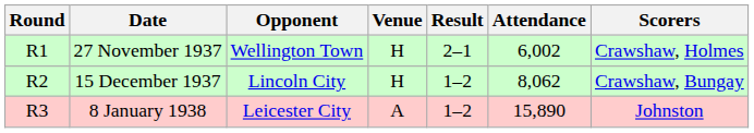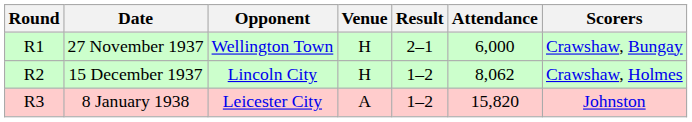27 November 1937 | Attendance: 6,002 -> 6,000
27 November 1937 | Scorers: Crawshaw, Holmes -> Crawshaw, Bungay
15 December 1937 | Scorers: Crawshaw, Bungay -> Crawshaw, Holmes
8 January 1938 | Attendance: 15,890 -> 15,820
